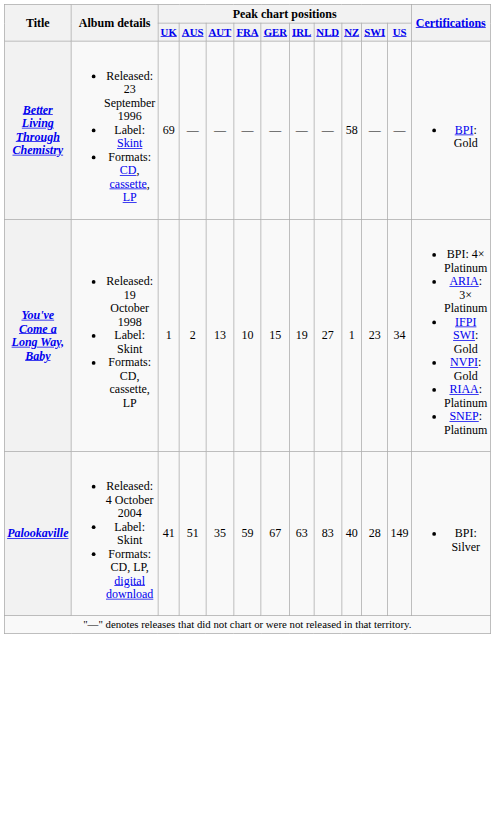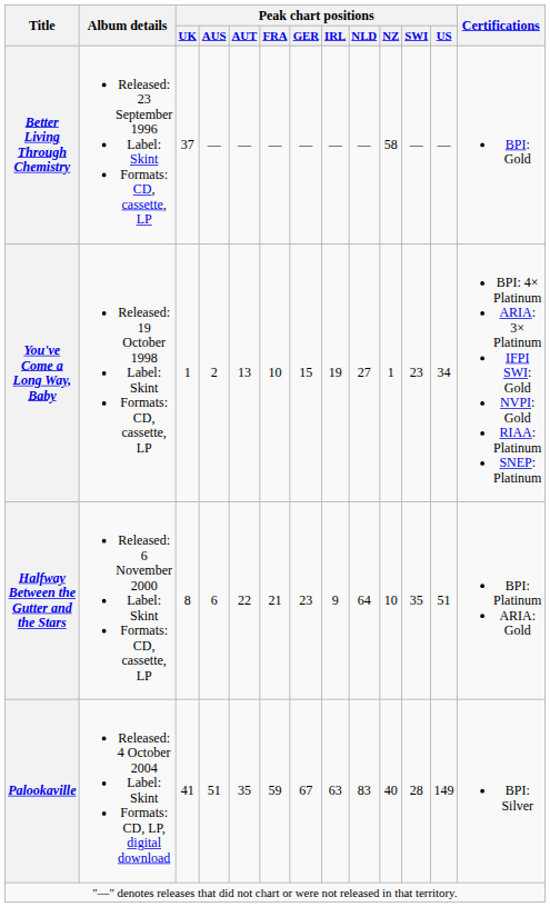Better Living Through Chemistry | Peak chart positions / UK: 69 -> 37
+ row: Halfway Between the Gutter and the Stars | Released: 6 November 2000 Label: Skint Formats: CD, cassette, LP | 8 | 6 | 22 | 21 | 23 | 9 | 64 | 10 | 35 | 51 | BPI: Platinum ARIA: Gold
